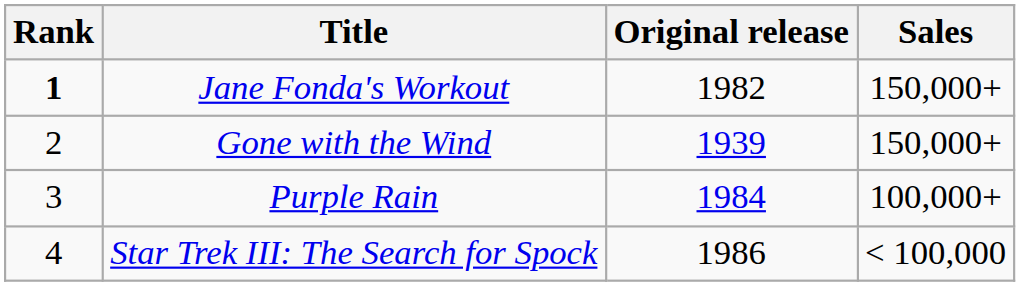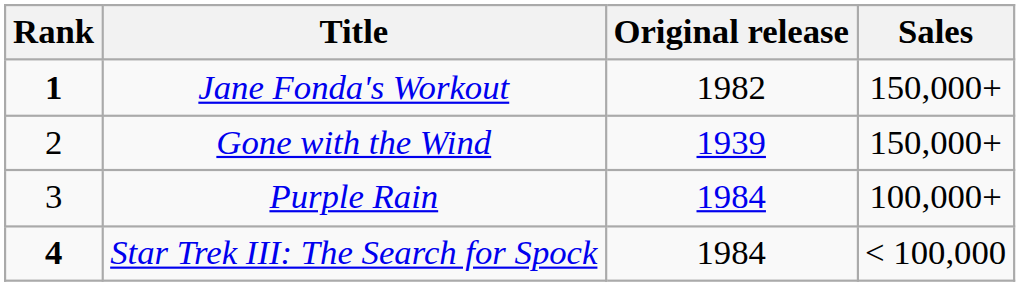Star Trek III: The Search for Spock | Rank: normal -> bold
Star Trek III: The Search for Spock | Original release: 1986 -> 1984
